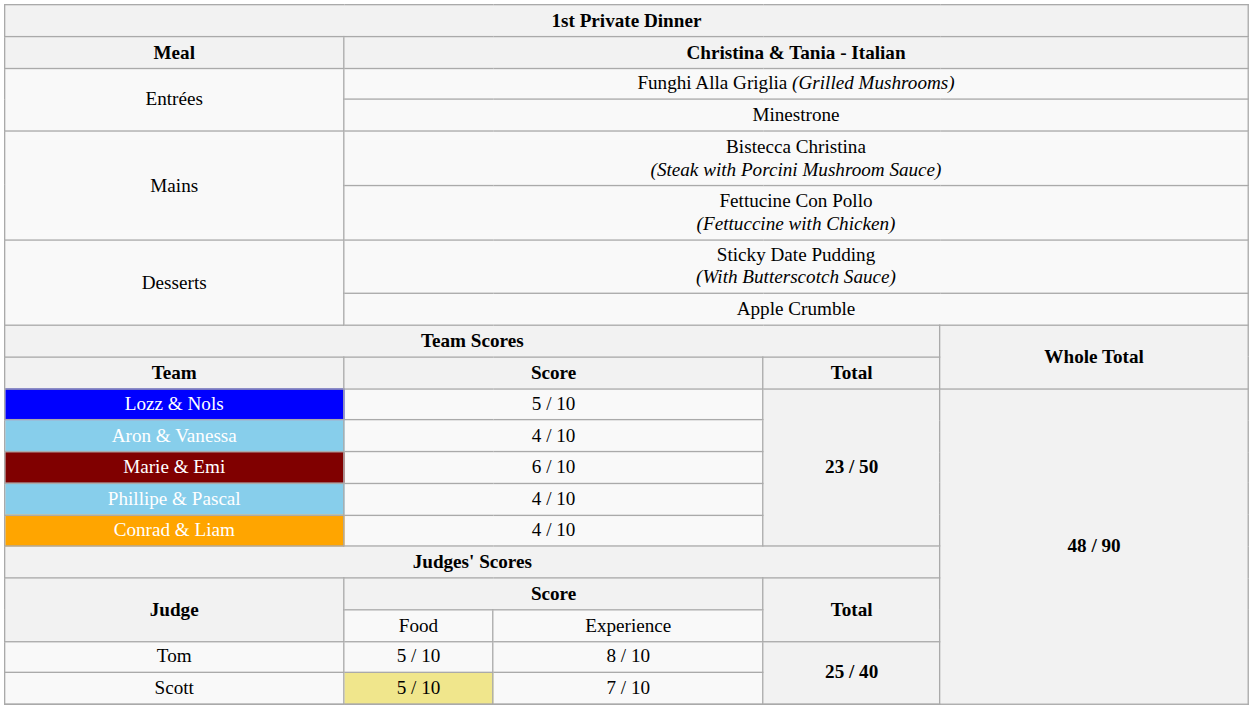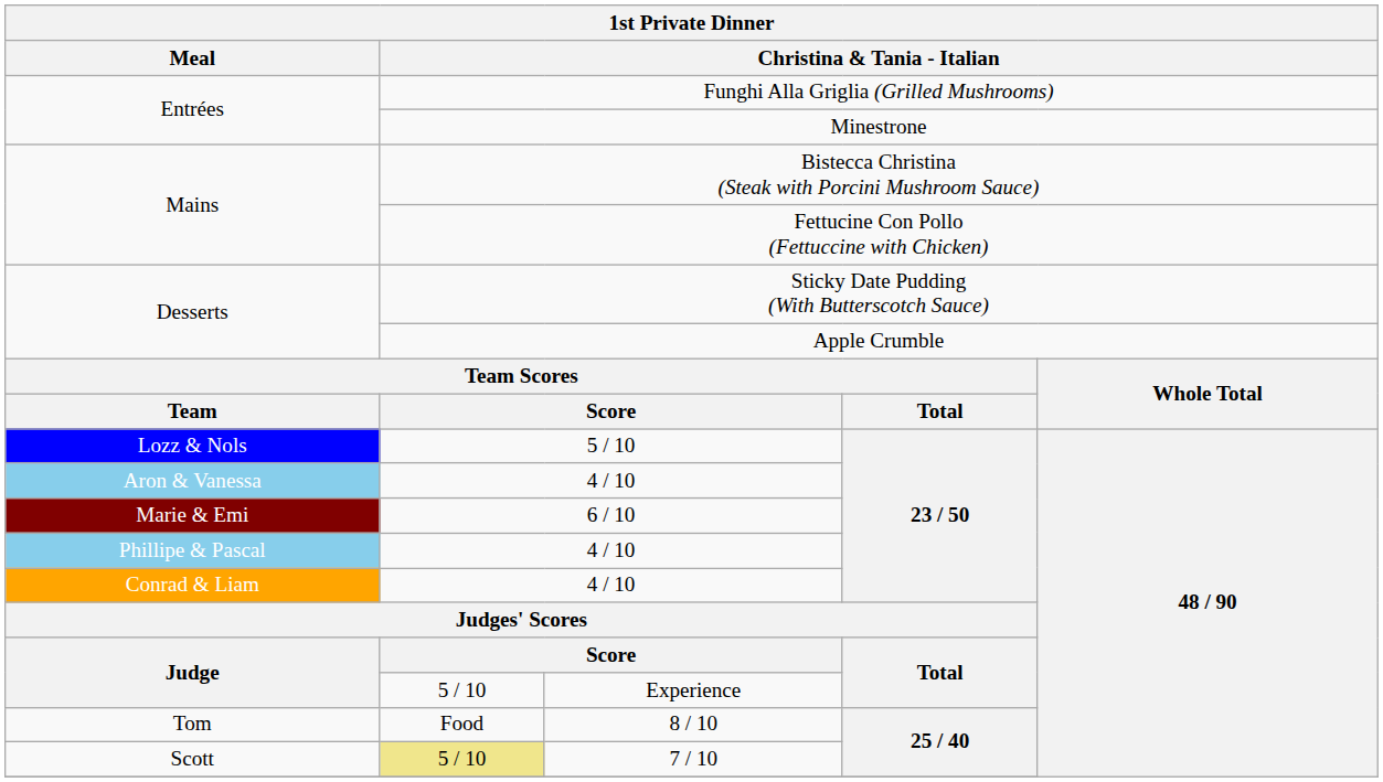Experience | column 2: Food -> 5 / 10
8 / 10 | column 2: 5 / 10 -> Food
